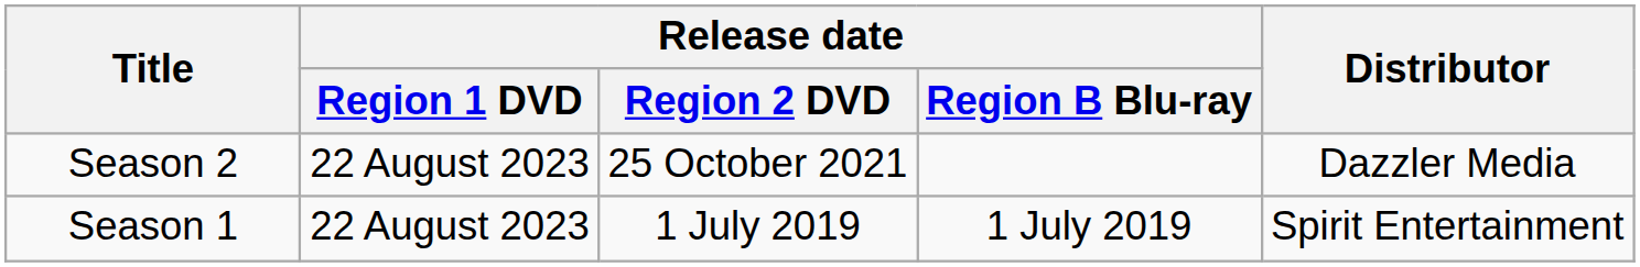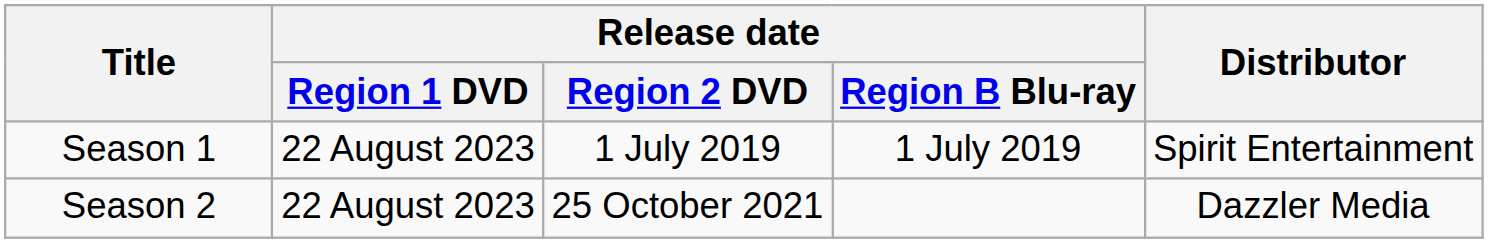rows swapped: Season 1 <-> Season 2
